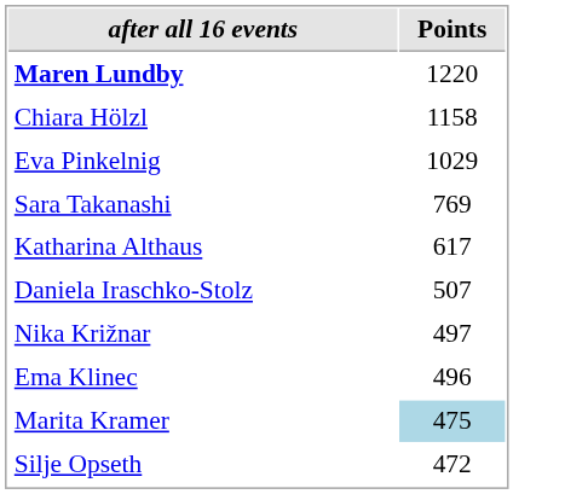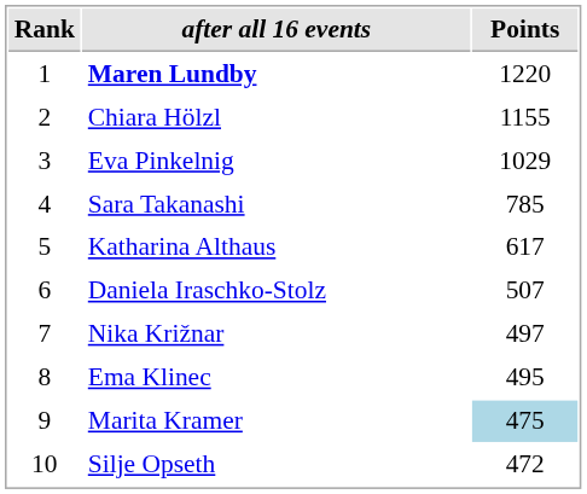+ column: Rank | 1 | 2 | 3 | 4 | 5 | 6 | 7 | 8 | 9 | 10
Chiara Hölzl | Points: 1158 -> 1155
Sara Takanashi | Points: 769 -> 785
Ema Klinec | Points: 496 -> 495
